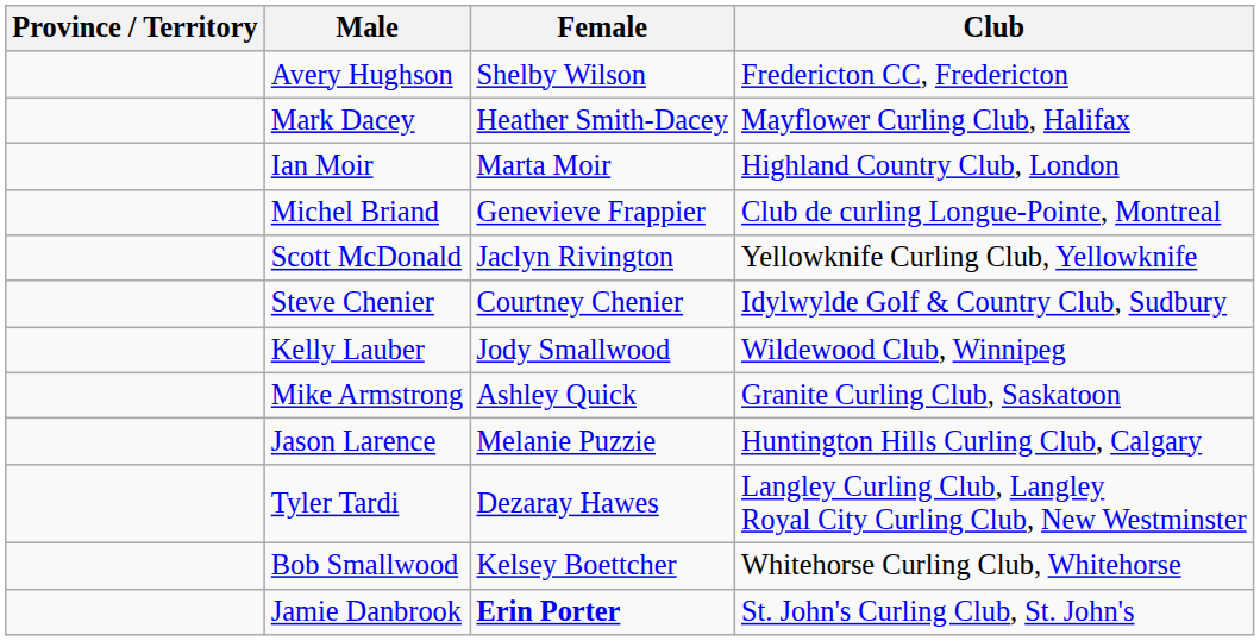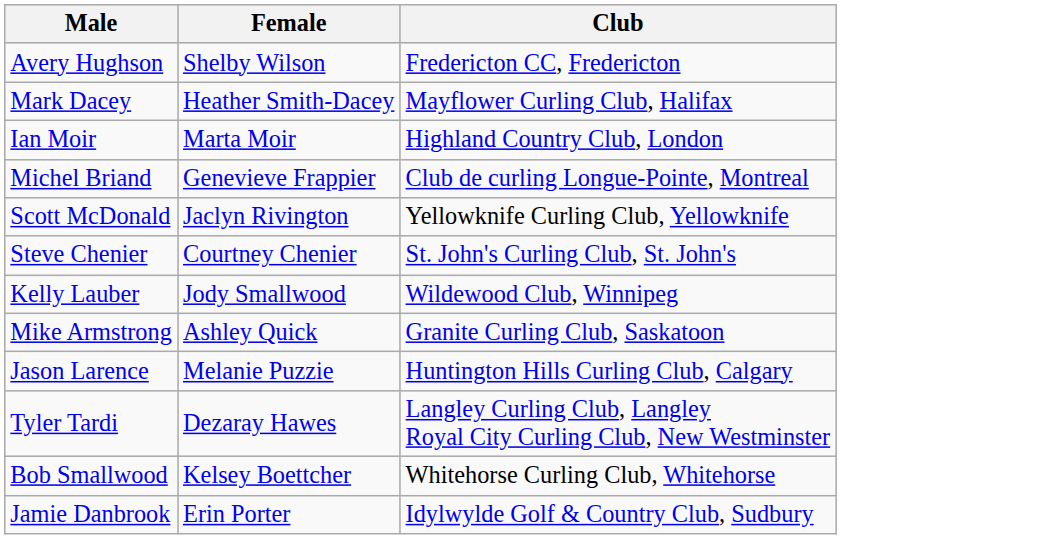- column: Province / Territory
Steve Chenier | Club: Idylwylde Golf & Country Club, Sudbury -> St. John's Curling Club, St. John's
Jamie Danbrook | Female: bold -> normal
Jamie Danbrook | Club: St. John's Curling Club, St. John's -> Idylwylde Golf & Country Club, Sudbury
